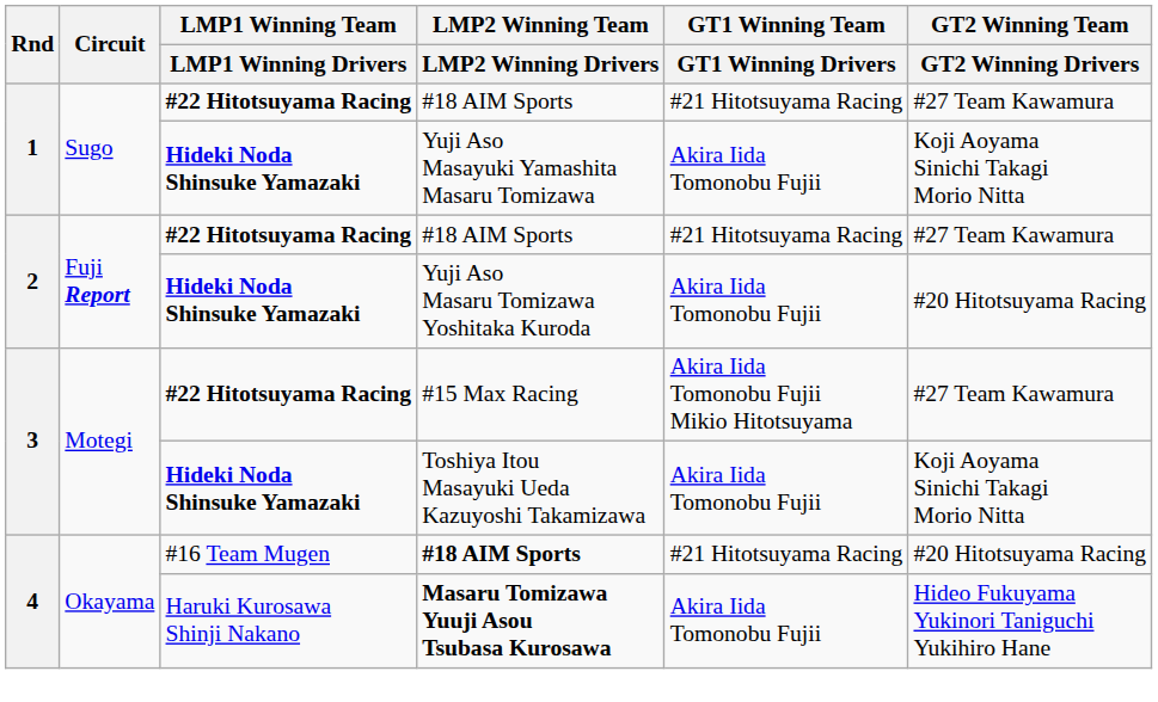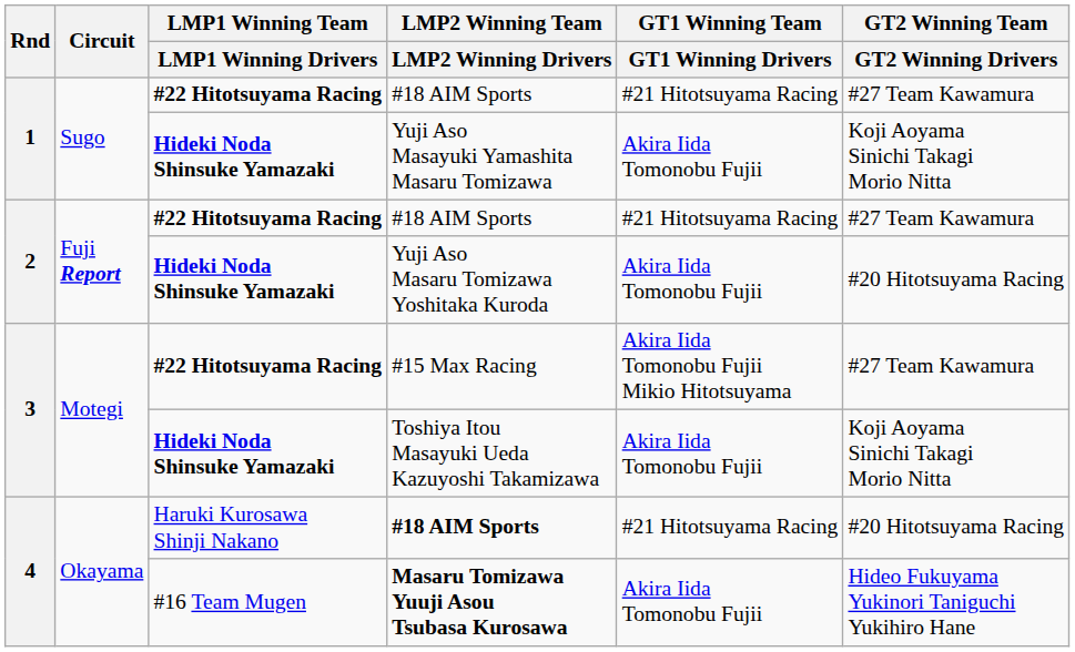4 / #18 AIM Sports | LMP1 Winning Team / LMP1 Winning Drivers: #16 Team Mugen -> Haruki Kurosawa Shinji Nakano
Masaru Tomizawa Yuuji Asou Tsubasa Kurosawa | LMP1 Winning Team / LMP1 Winning Drivers: Haruki Kurosawa Shinji Nakano -> #16 Team Mugen
